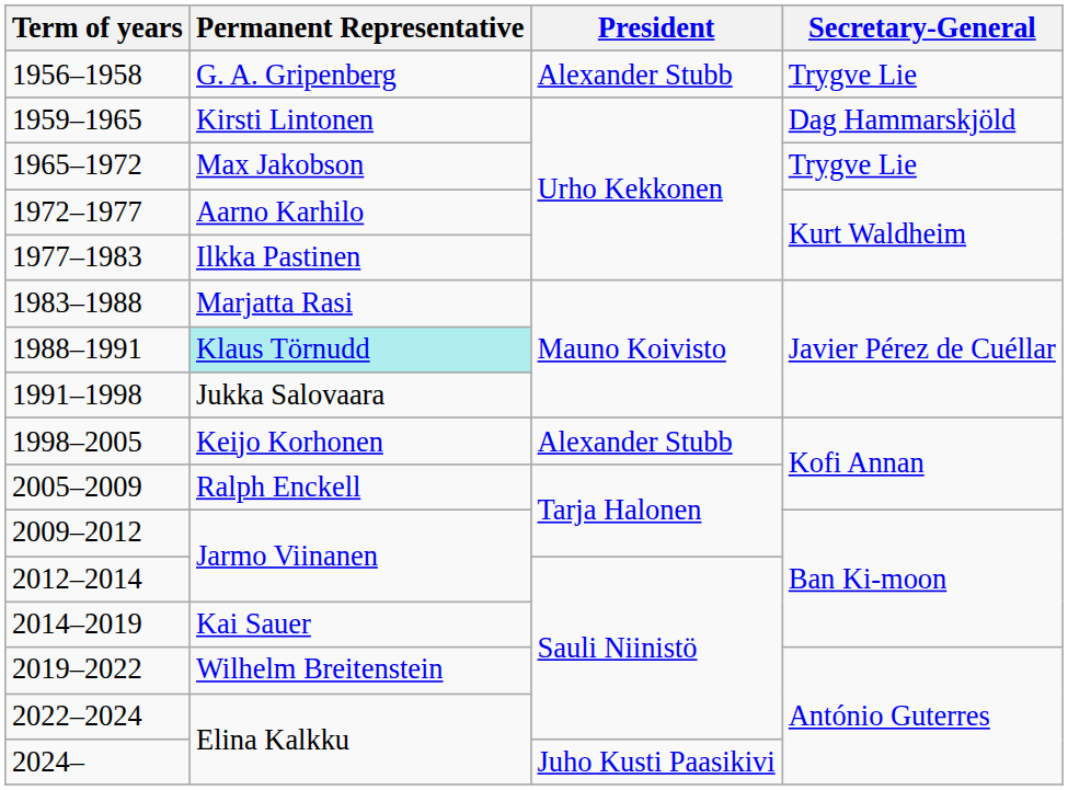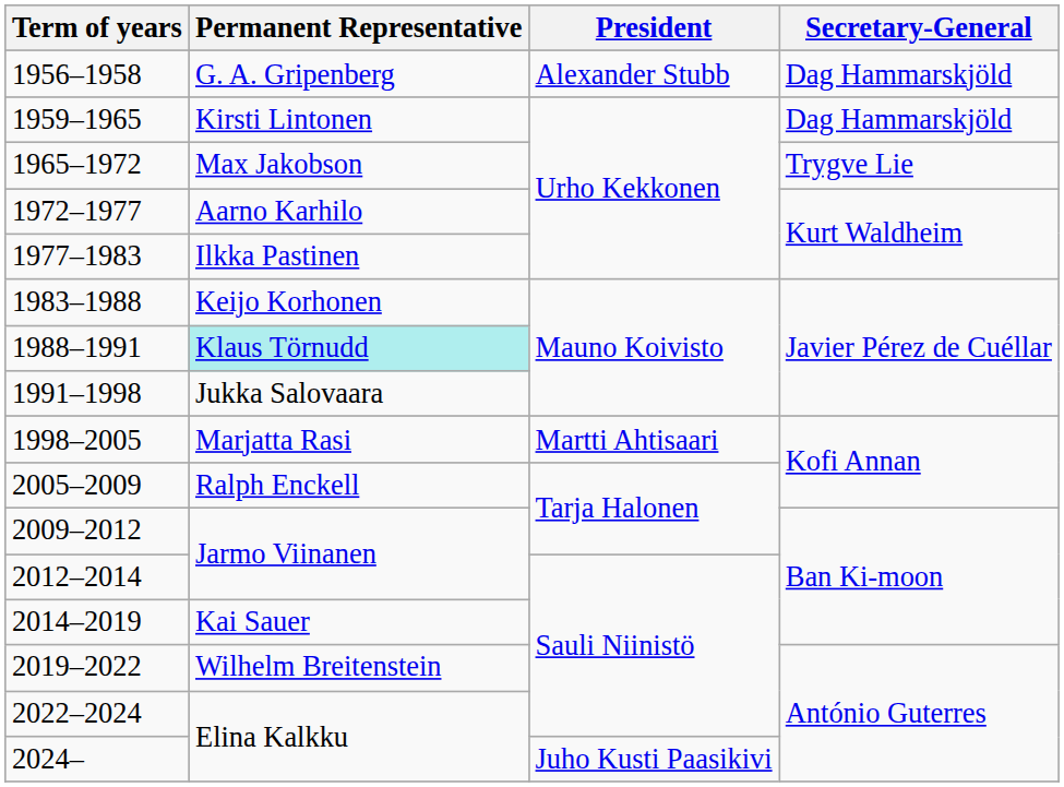1956–1958 | Secretary-General: Trygve Lie -> Dag Hammarskjöld
1983–1988 | Permanent Representative: Marjatta Rasi -> Keijo Korhonen
1998–2005 | Permanent Representative: Keijo Korhonen -> Marjatta Rasi
1998–2005 | President: Alexander Stubb -> Martti Ahtisaari
